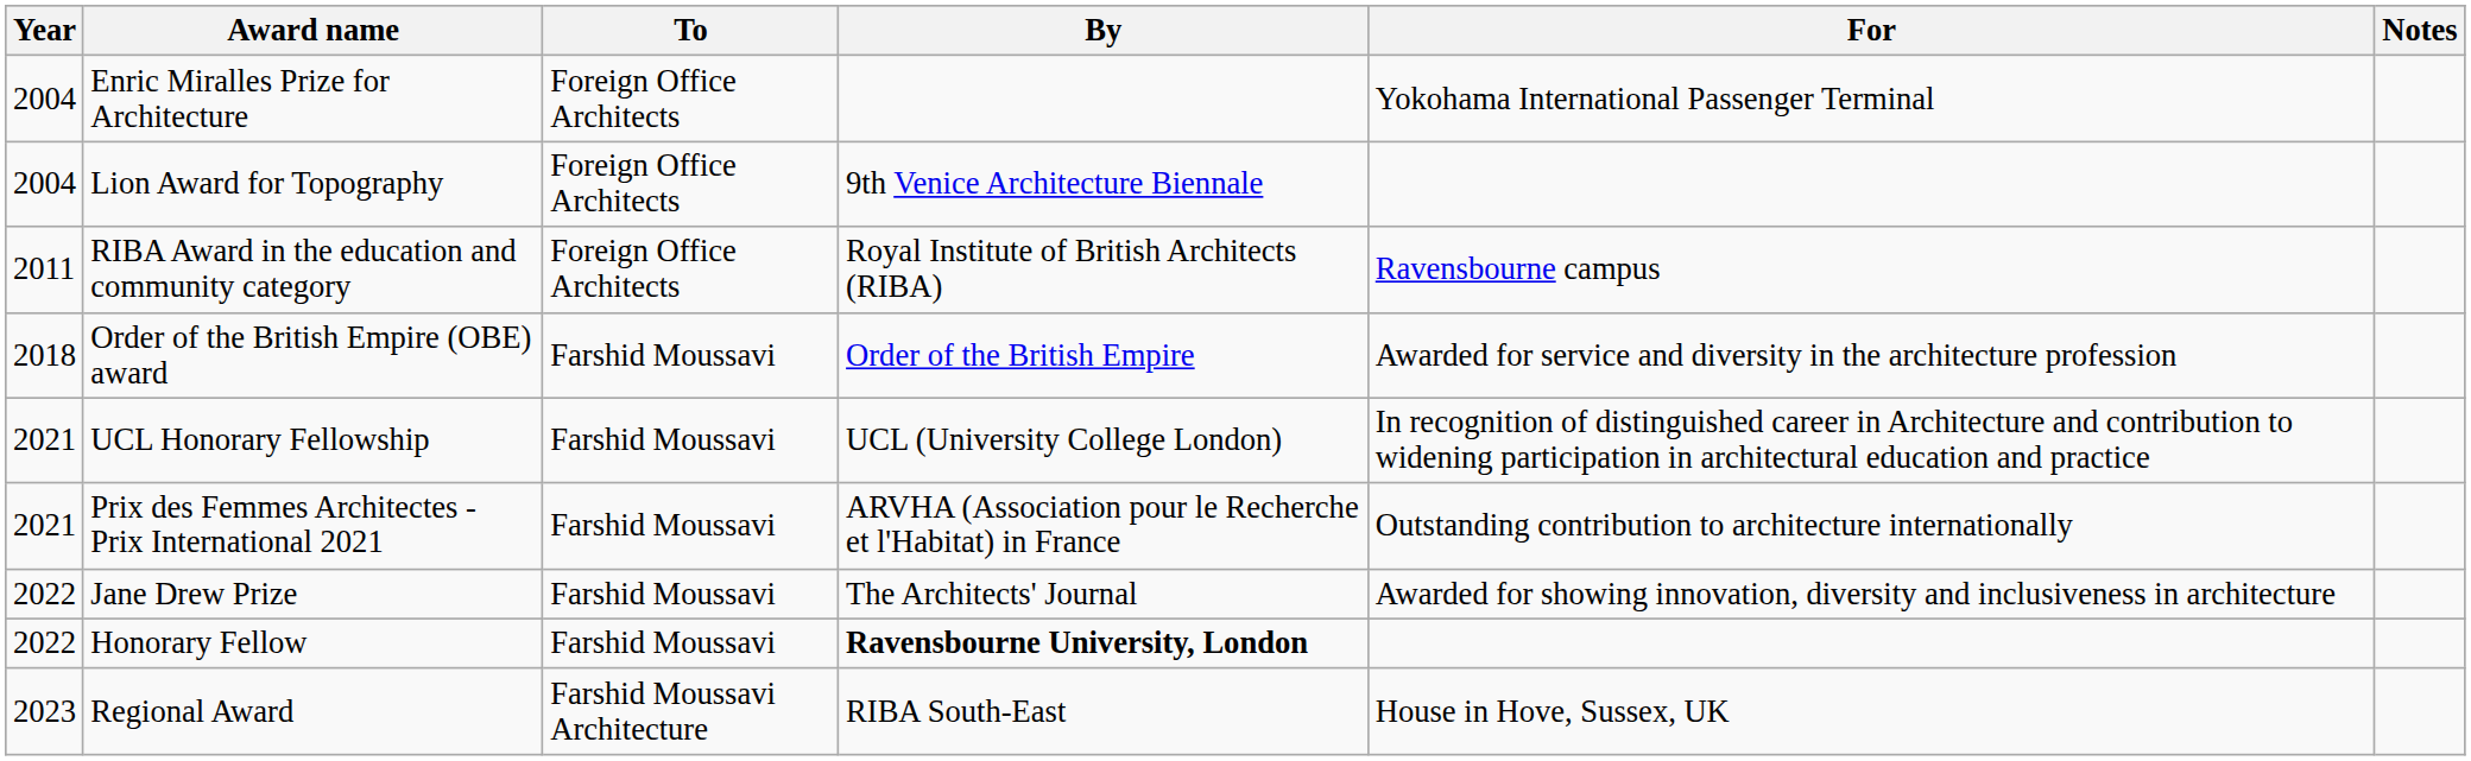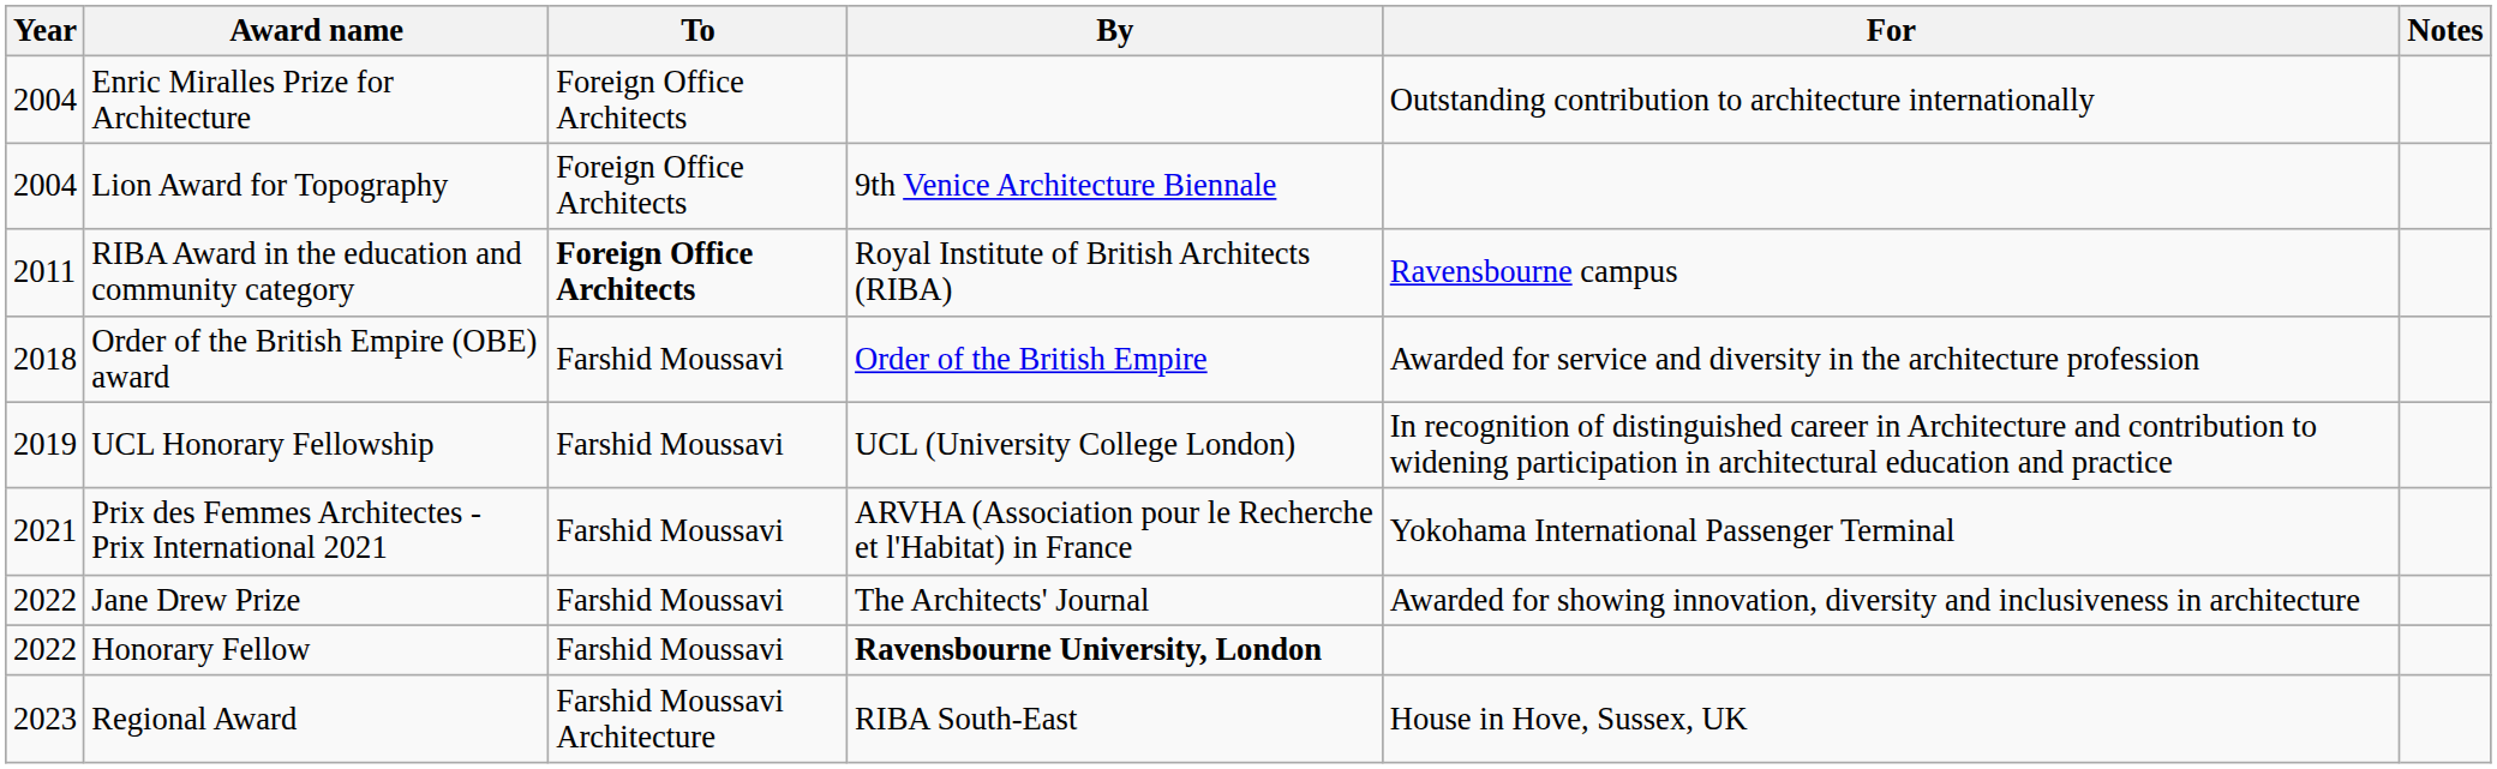Enric Miralles Prize for Architecture | For: Yokohama International Passenger Terminal -> Outstanding contribution to architecture internationally
RIBA Award in the education and community category | To: normal -> bold
UCL Honorary Fellowship | Year: 2021 -> 2019
Prix des Femmes Architectes - Prix International 2021 | For: Outstanding contribution to architecture internationally -> Yokohama International Passenger Terminal
